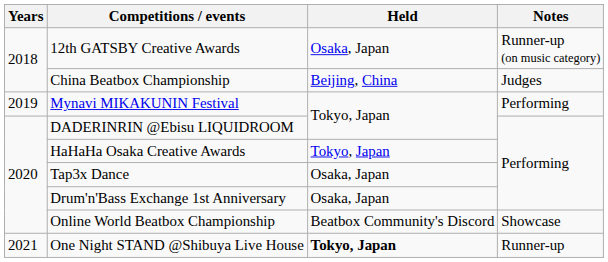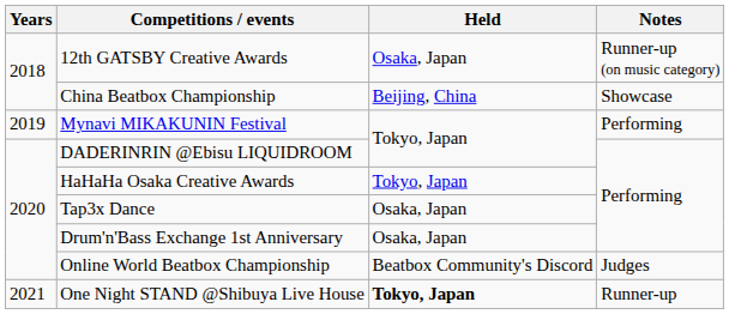China Beatbox Championship | Notes: Judges -> Showcase
Online World Beatbox Championship | Notes: Showcase -> Judges
